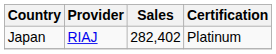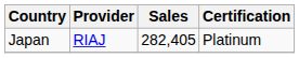Japan | Sales: 282,402 -> 282,405
